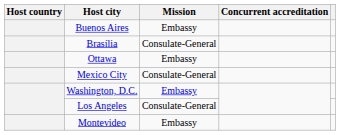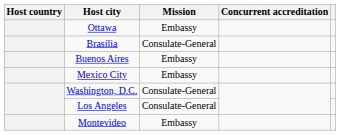rows swapped: Buenos Aires <-> Ottawa
Mexico City | Mission: Consulate-General -> Embassy
Washington, D.C. | Mission: Embassy -> Consulate-General
